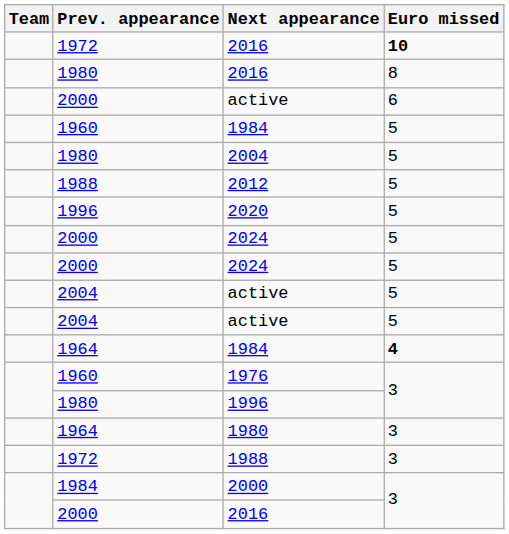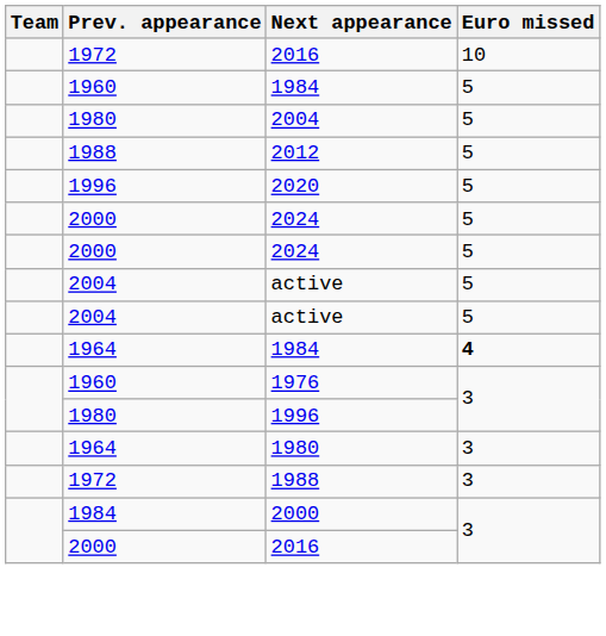1972 / 2016 | Euro missed: bold -> normal
- row: 1980 | 2016 | 8
- row: 2000 | active | 6
